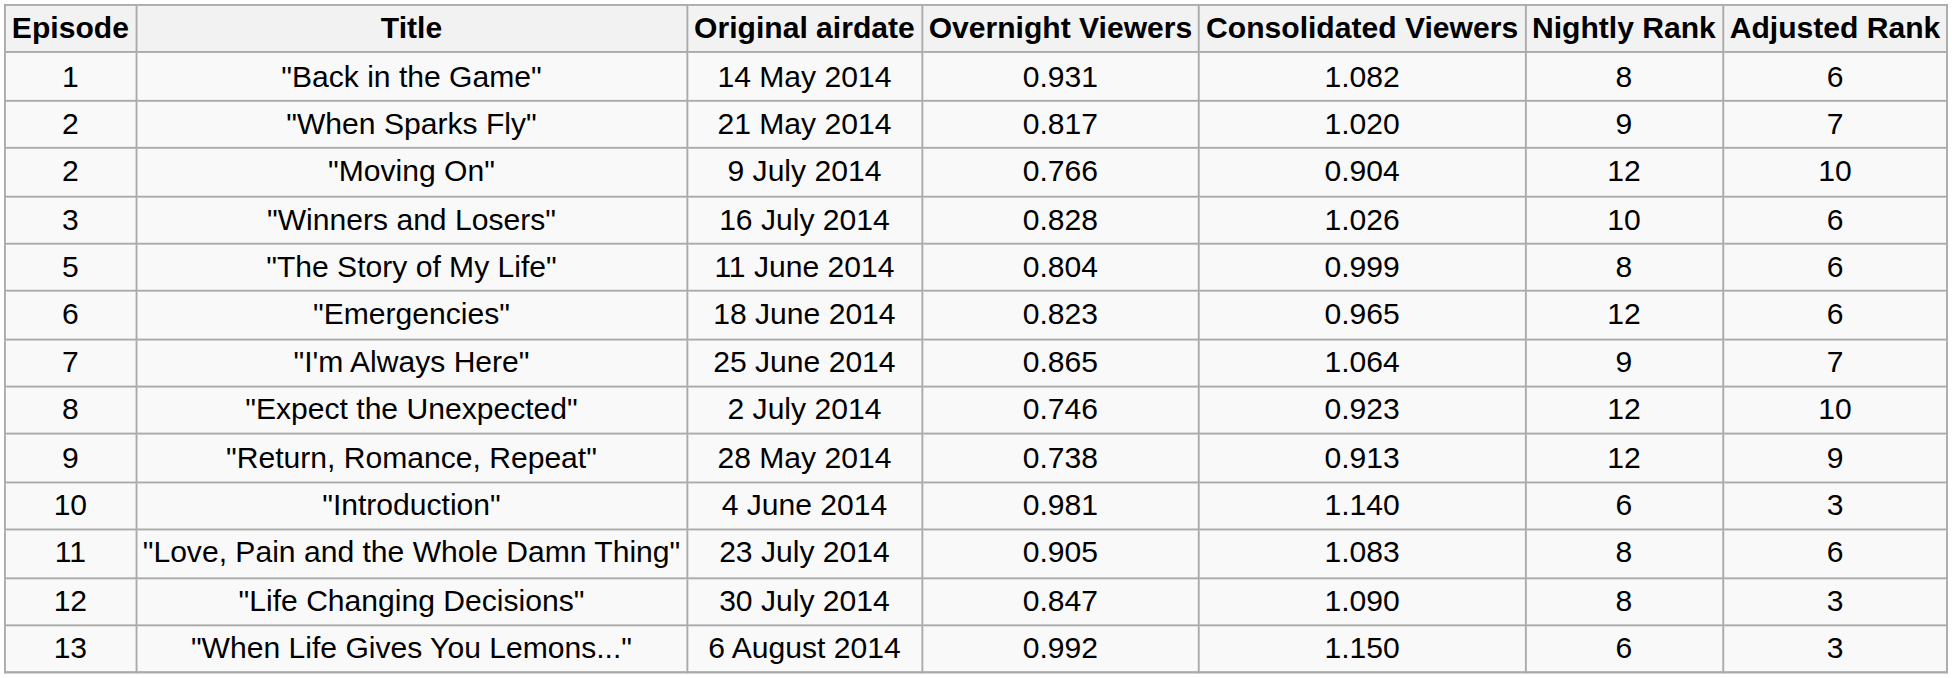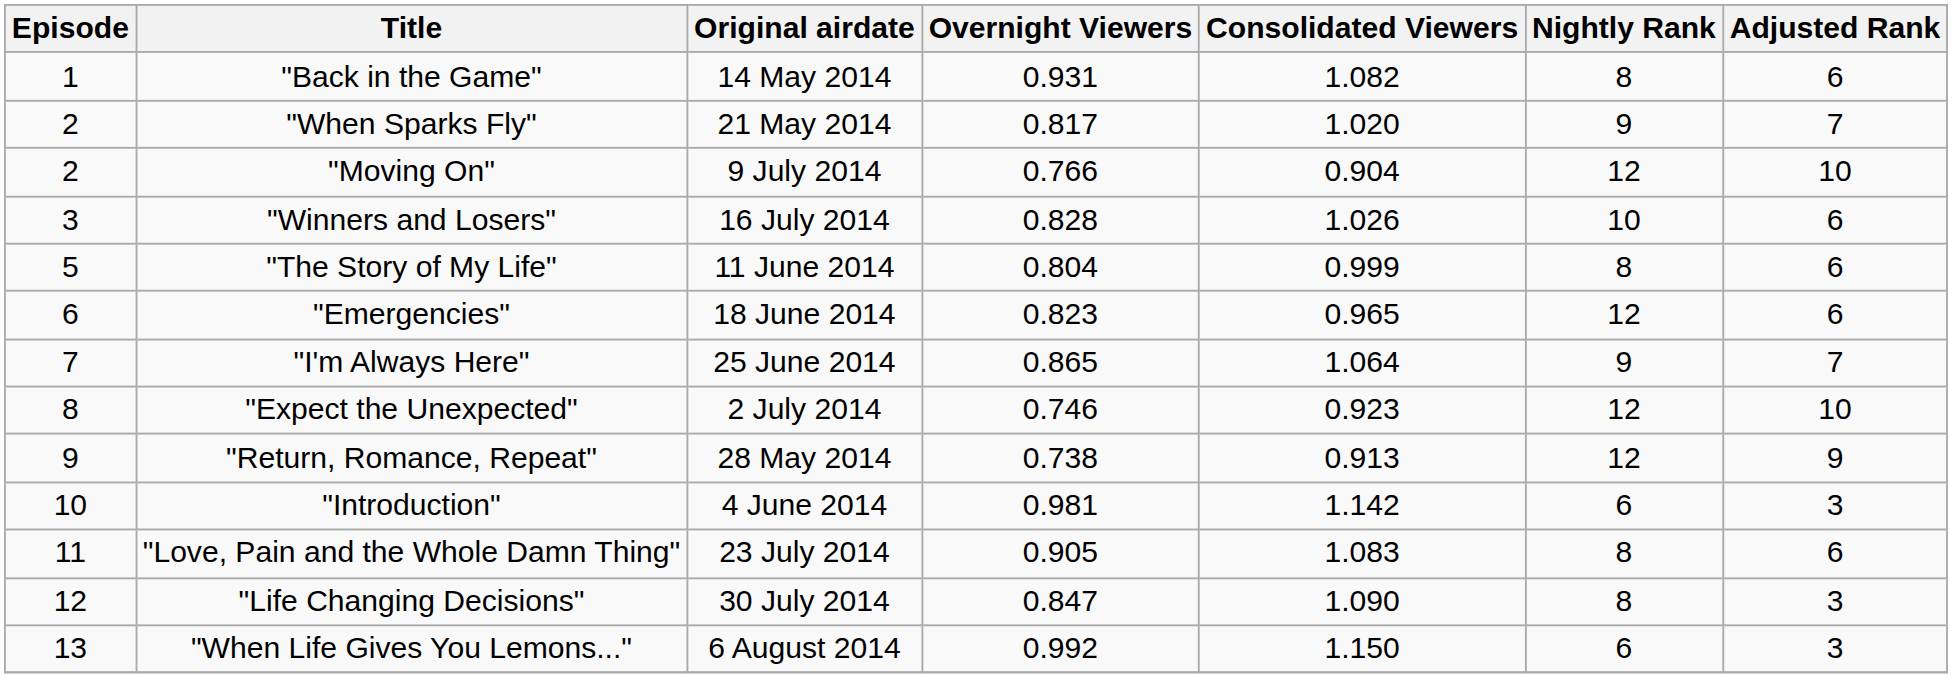"Introduction" | Consolidated Viewers: 1.140 -> 1.142
